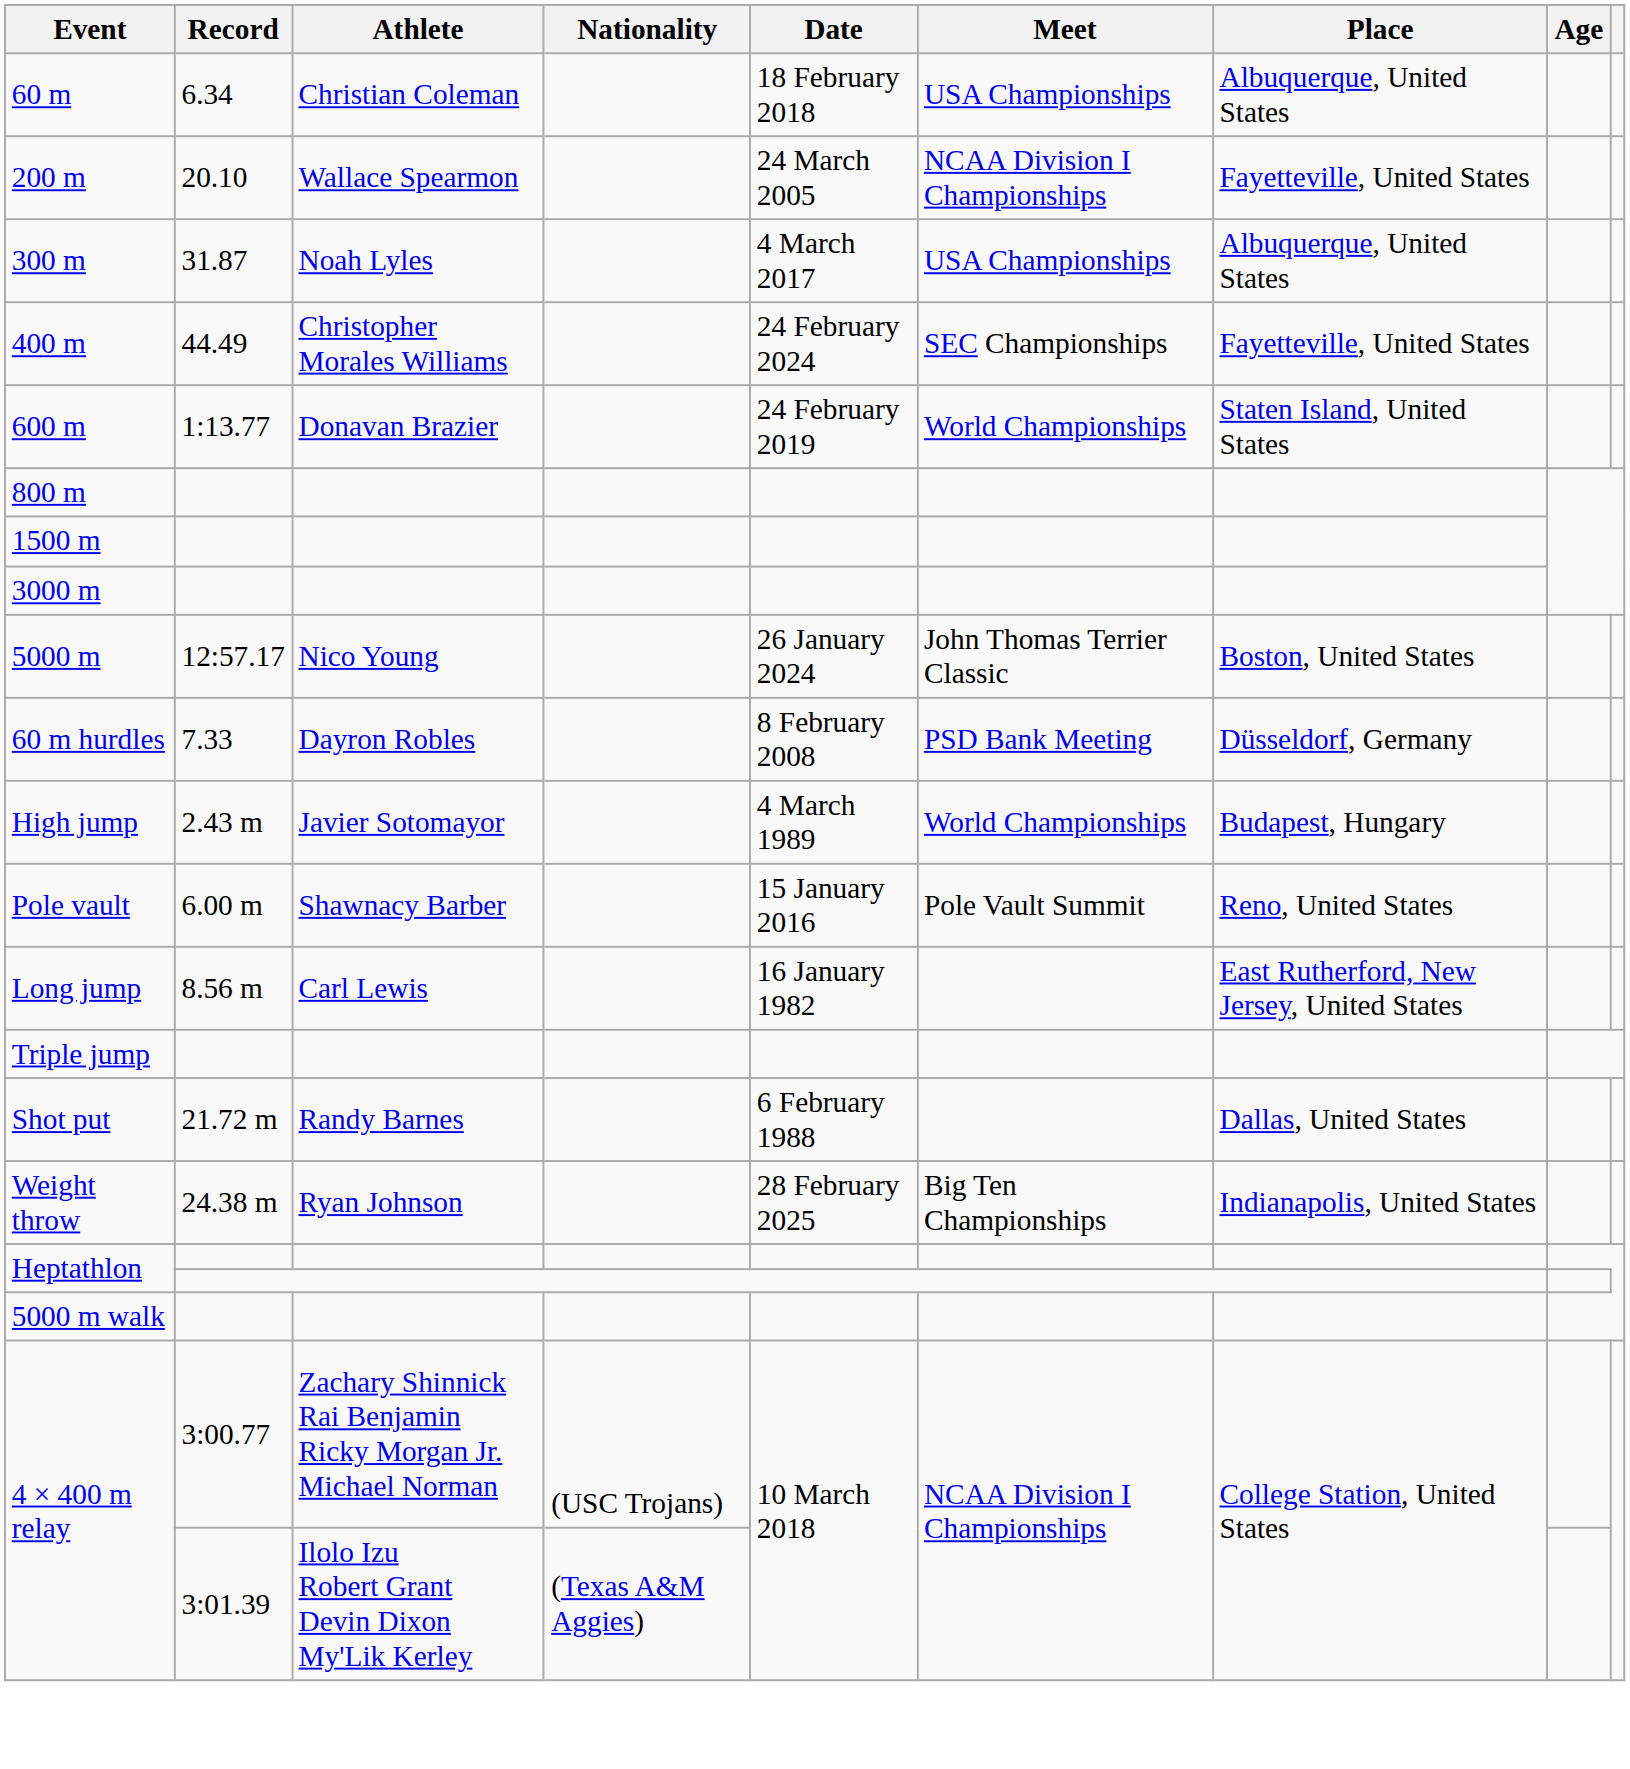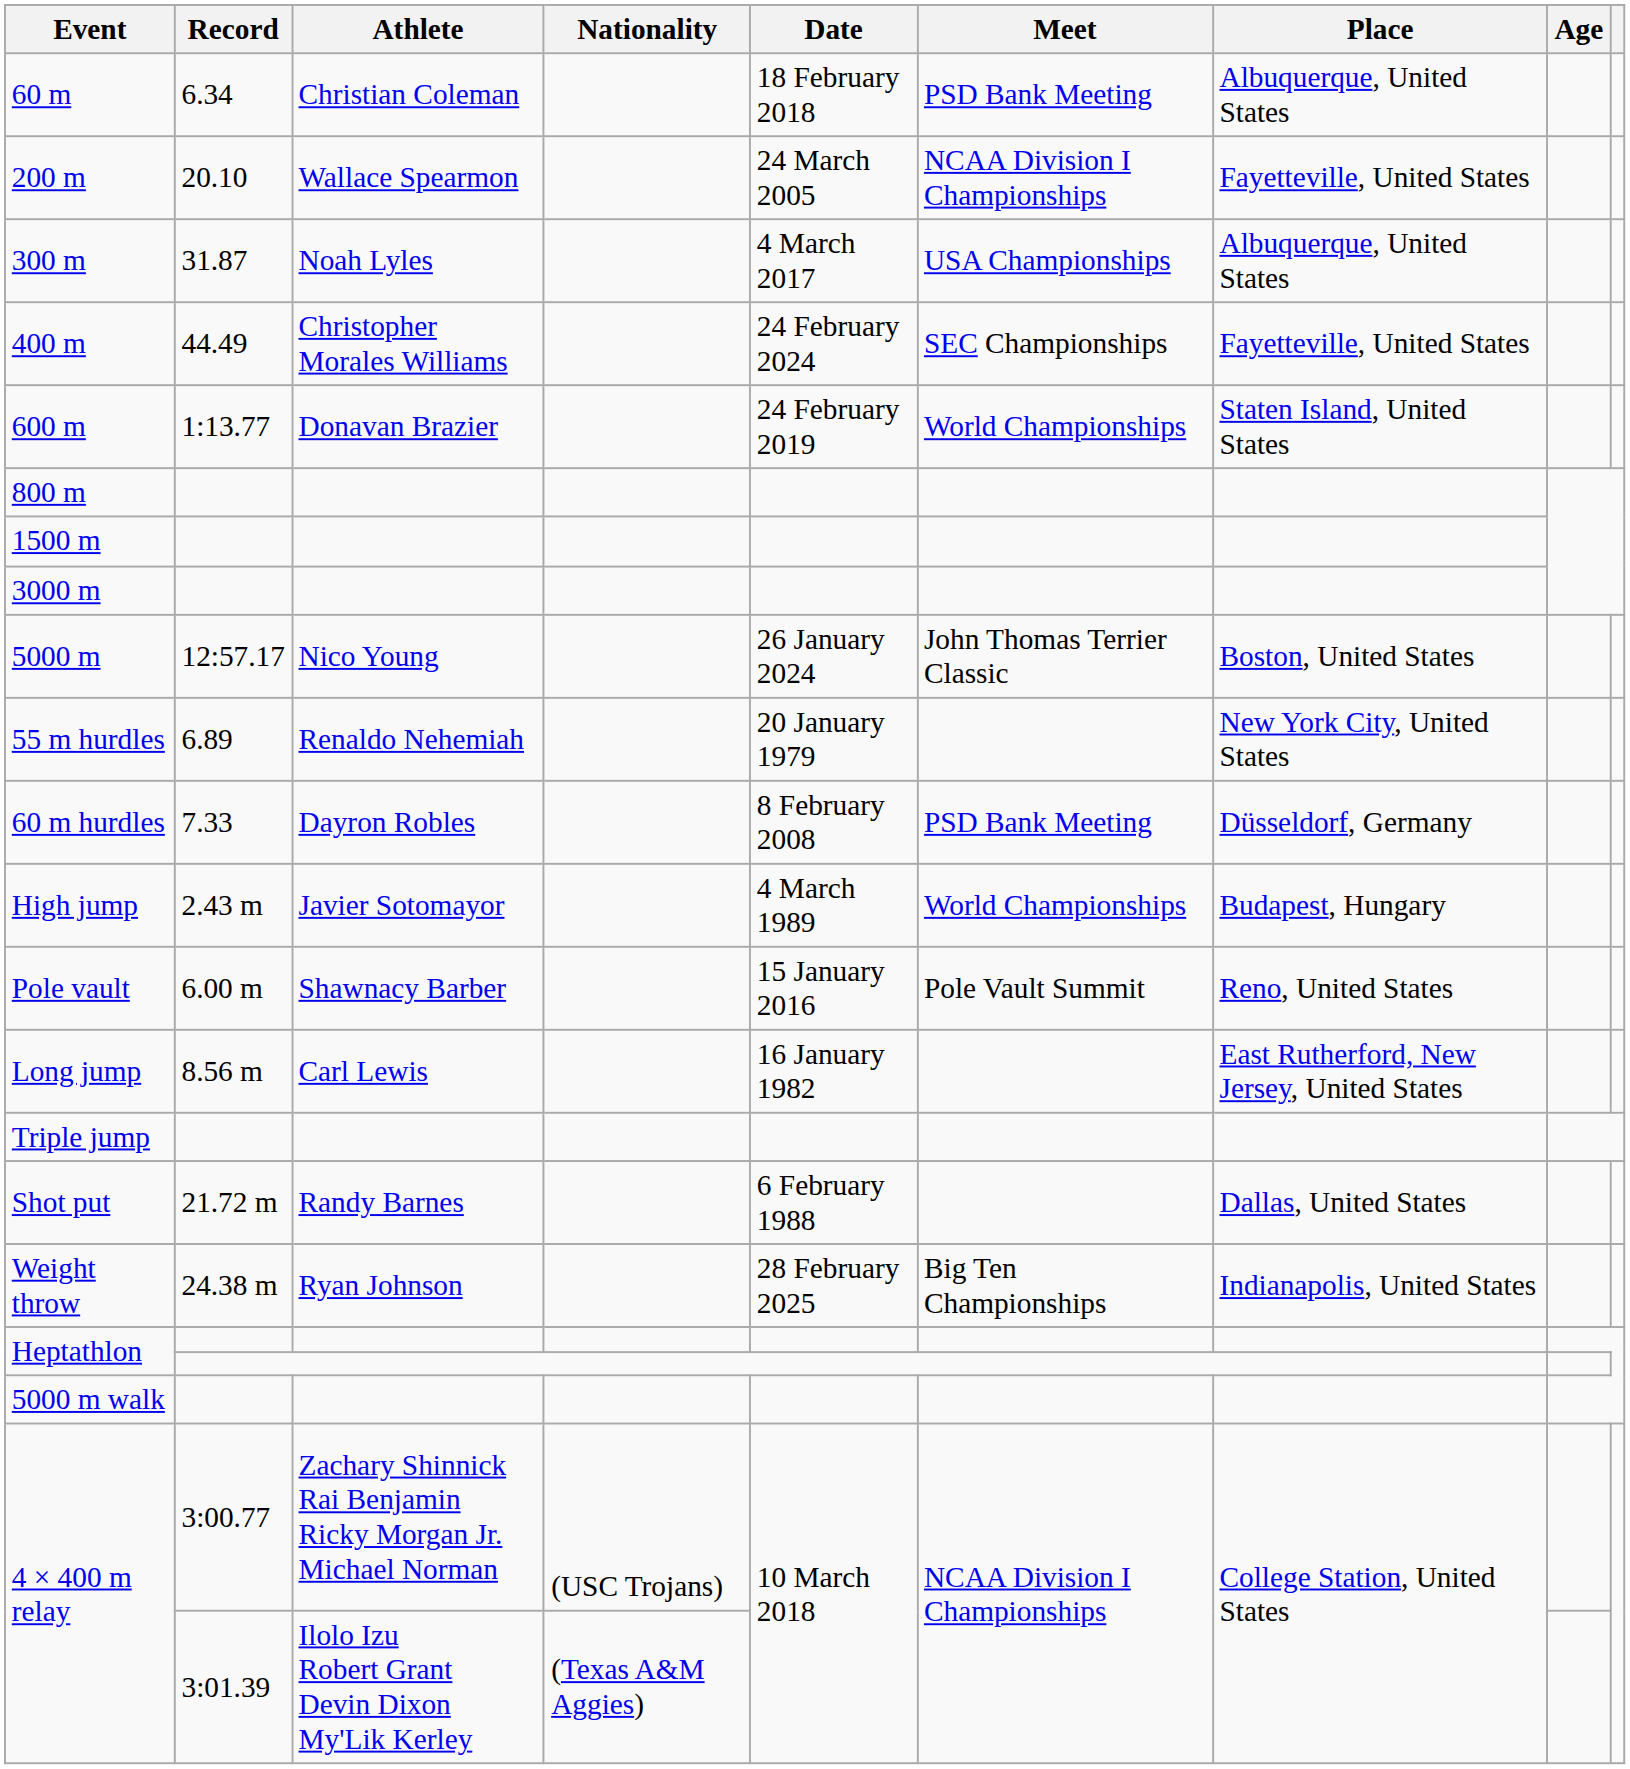60 m | Meet: USA Championships -> PSD Bank Meeting
+ row: 55 m hurdles | 6.89 | Renaldo Nehemiah | 20 January 1979 | New York City, United States
